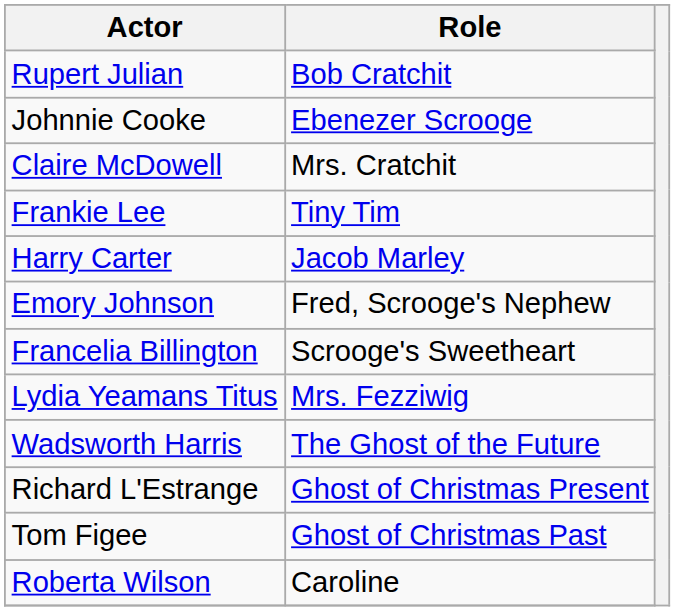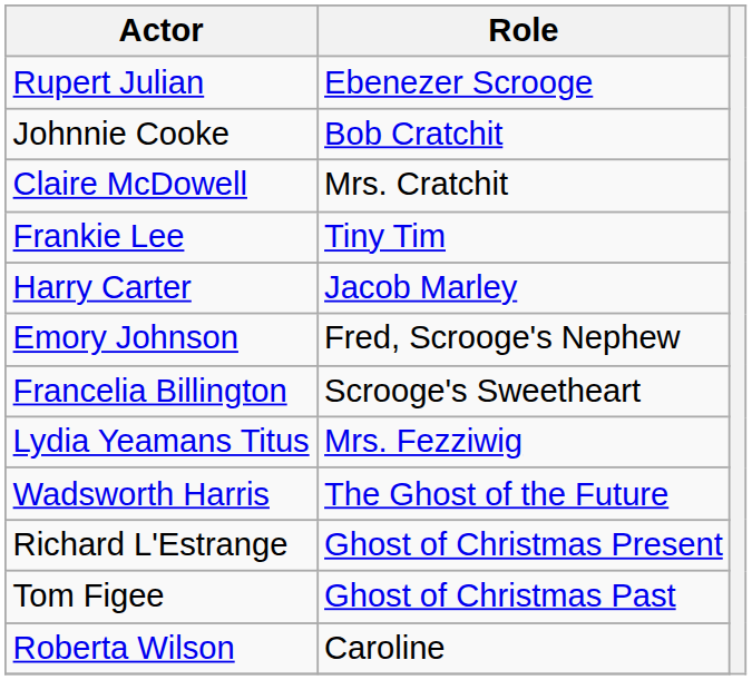Rupert Julian | Role: Bob Cratchit -> Ebenezer Scrooge
Johnnie Cooke | Role: Ebenezer Scrooge -> Bob Cratchit
